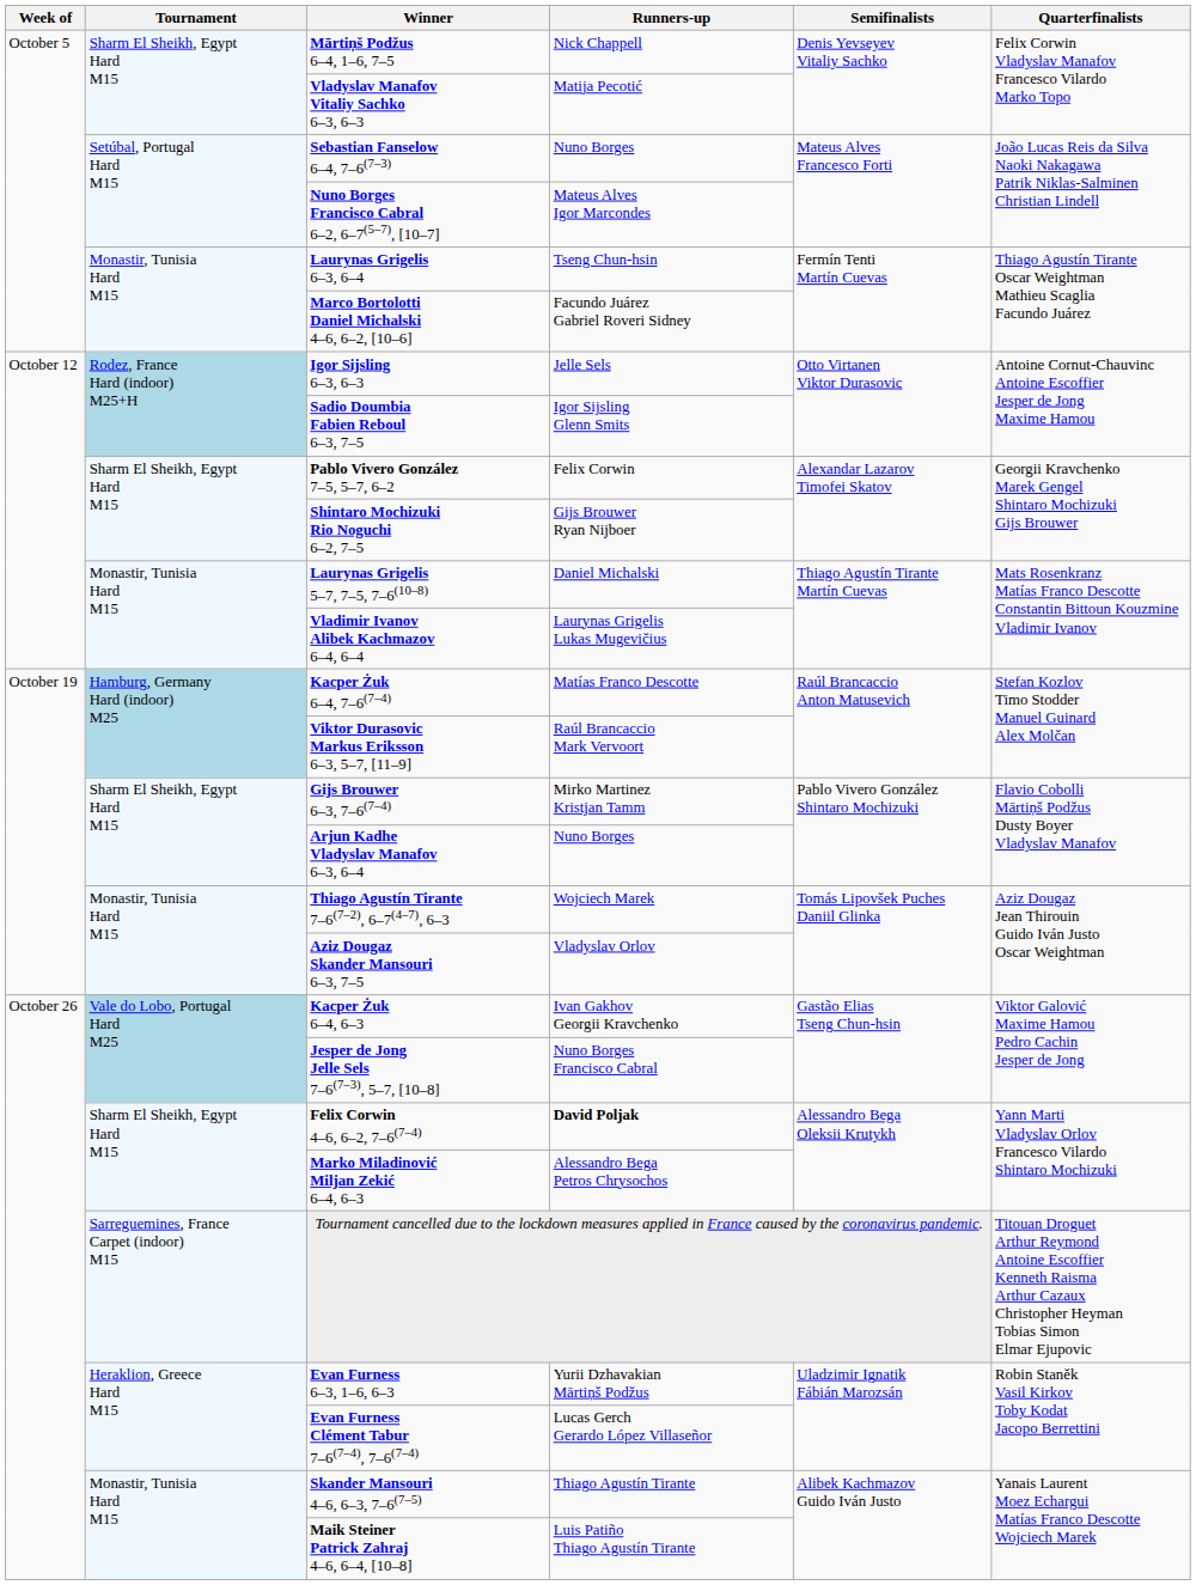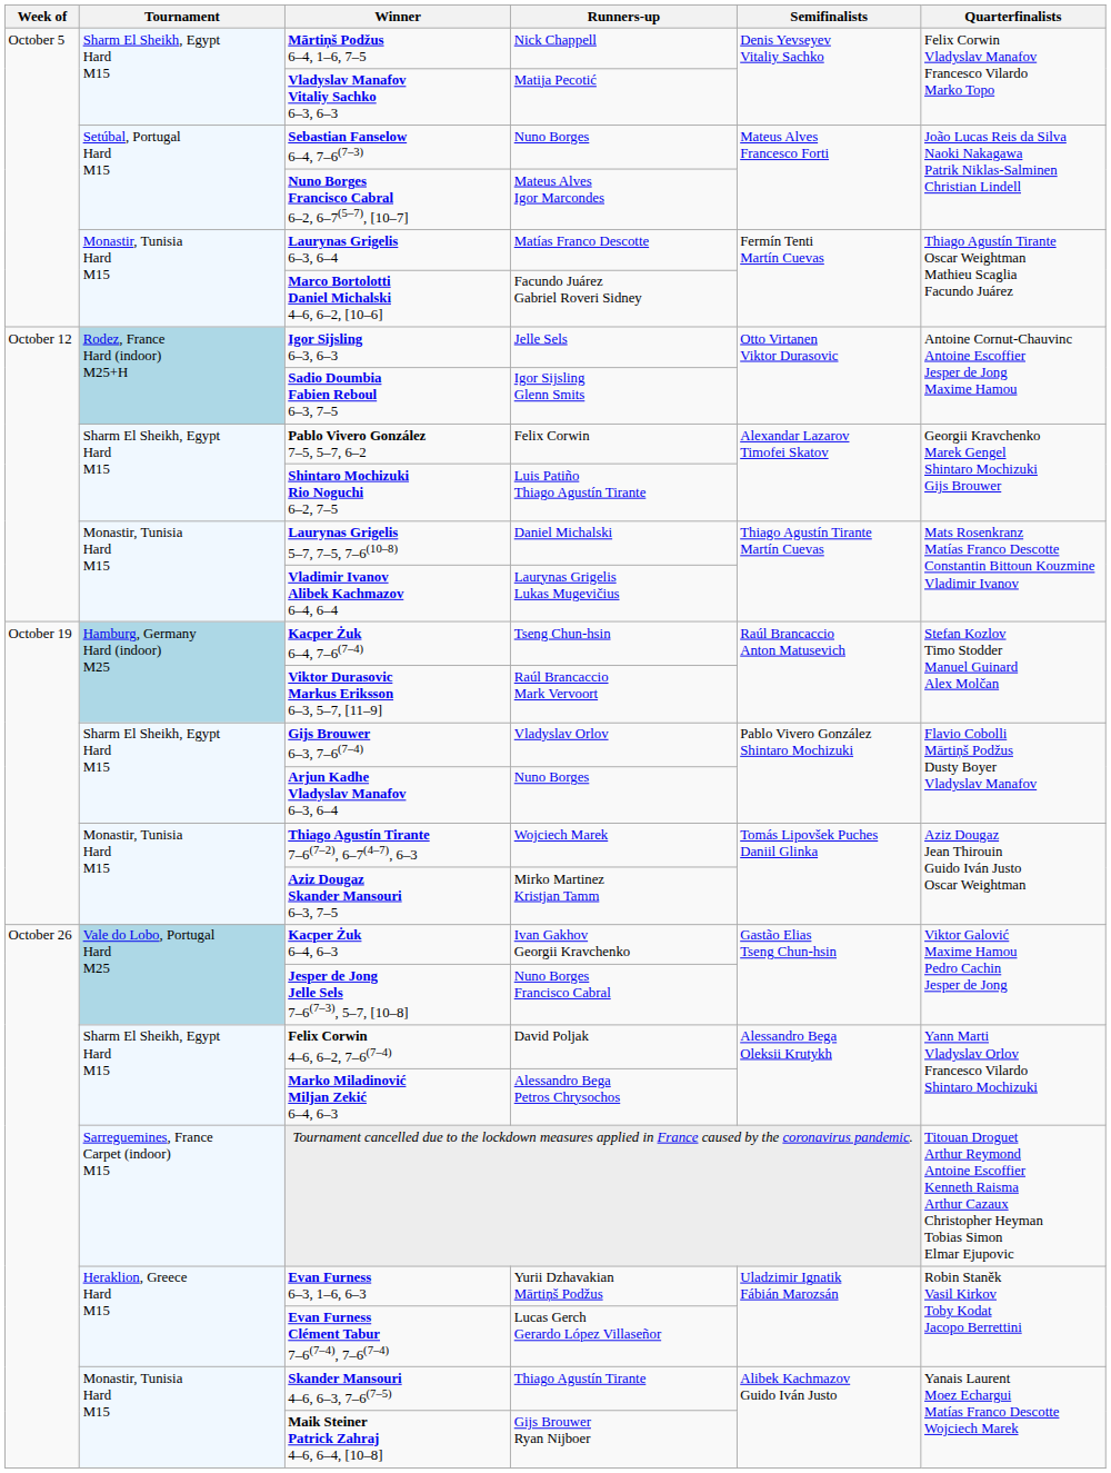Laurynas Grigelis 6–3, 6–4 | Runners-up: Tseng Chun-hsin -> Matías Franco Descotte
Shintaro Mochizuki Rio Noguchi 6–2, 7–5 | Runners-up: Gijs Brouwer Ryan Nijboer -> Luis Patiño Thiago Agustín Tirante
Kacper Żuk 6–4, 7–6(7–4) | Runners-up: Matías Franco Descotte -> Tseng Chun-hsin
Gijs Brouwer 6–3, 7–6(7–4) | Runners-up: Mirko Martinez Kristjan Tamm -> Vladyslav Orlov
Aziz Dougaz Skander Mansouri 6–3, 7–5 | Runners-up: Vladyslav Orlov -> Mirko Martinez Kristjan Tamm
Felix Corwin 4–6, 6–2, 7–6(7–4) | Runners-up: bold -> normal
Maik Steiner Patrick Zahraj 4–6, 6–4, [10–8] | Runners-up: Luis Patiño Thiago Agustín Tirante -> Gijs Brouwer Ryan Nijboer
